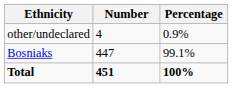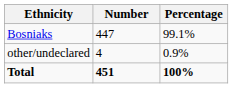rows swapped: Bosniaks <-> other/undeclared
